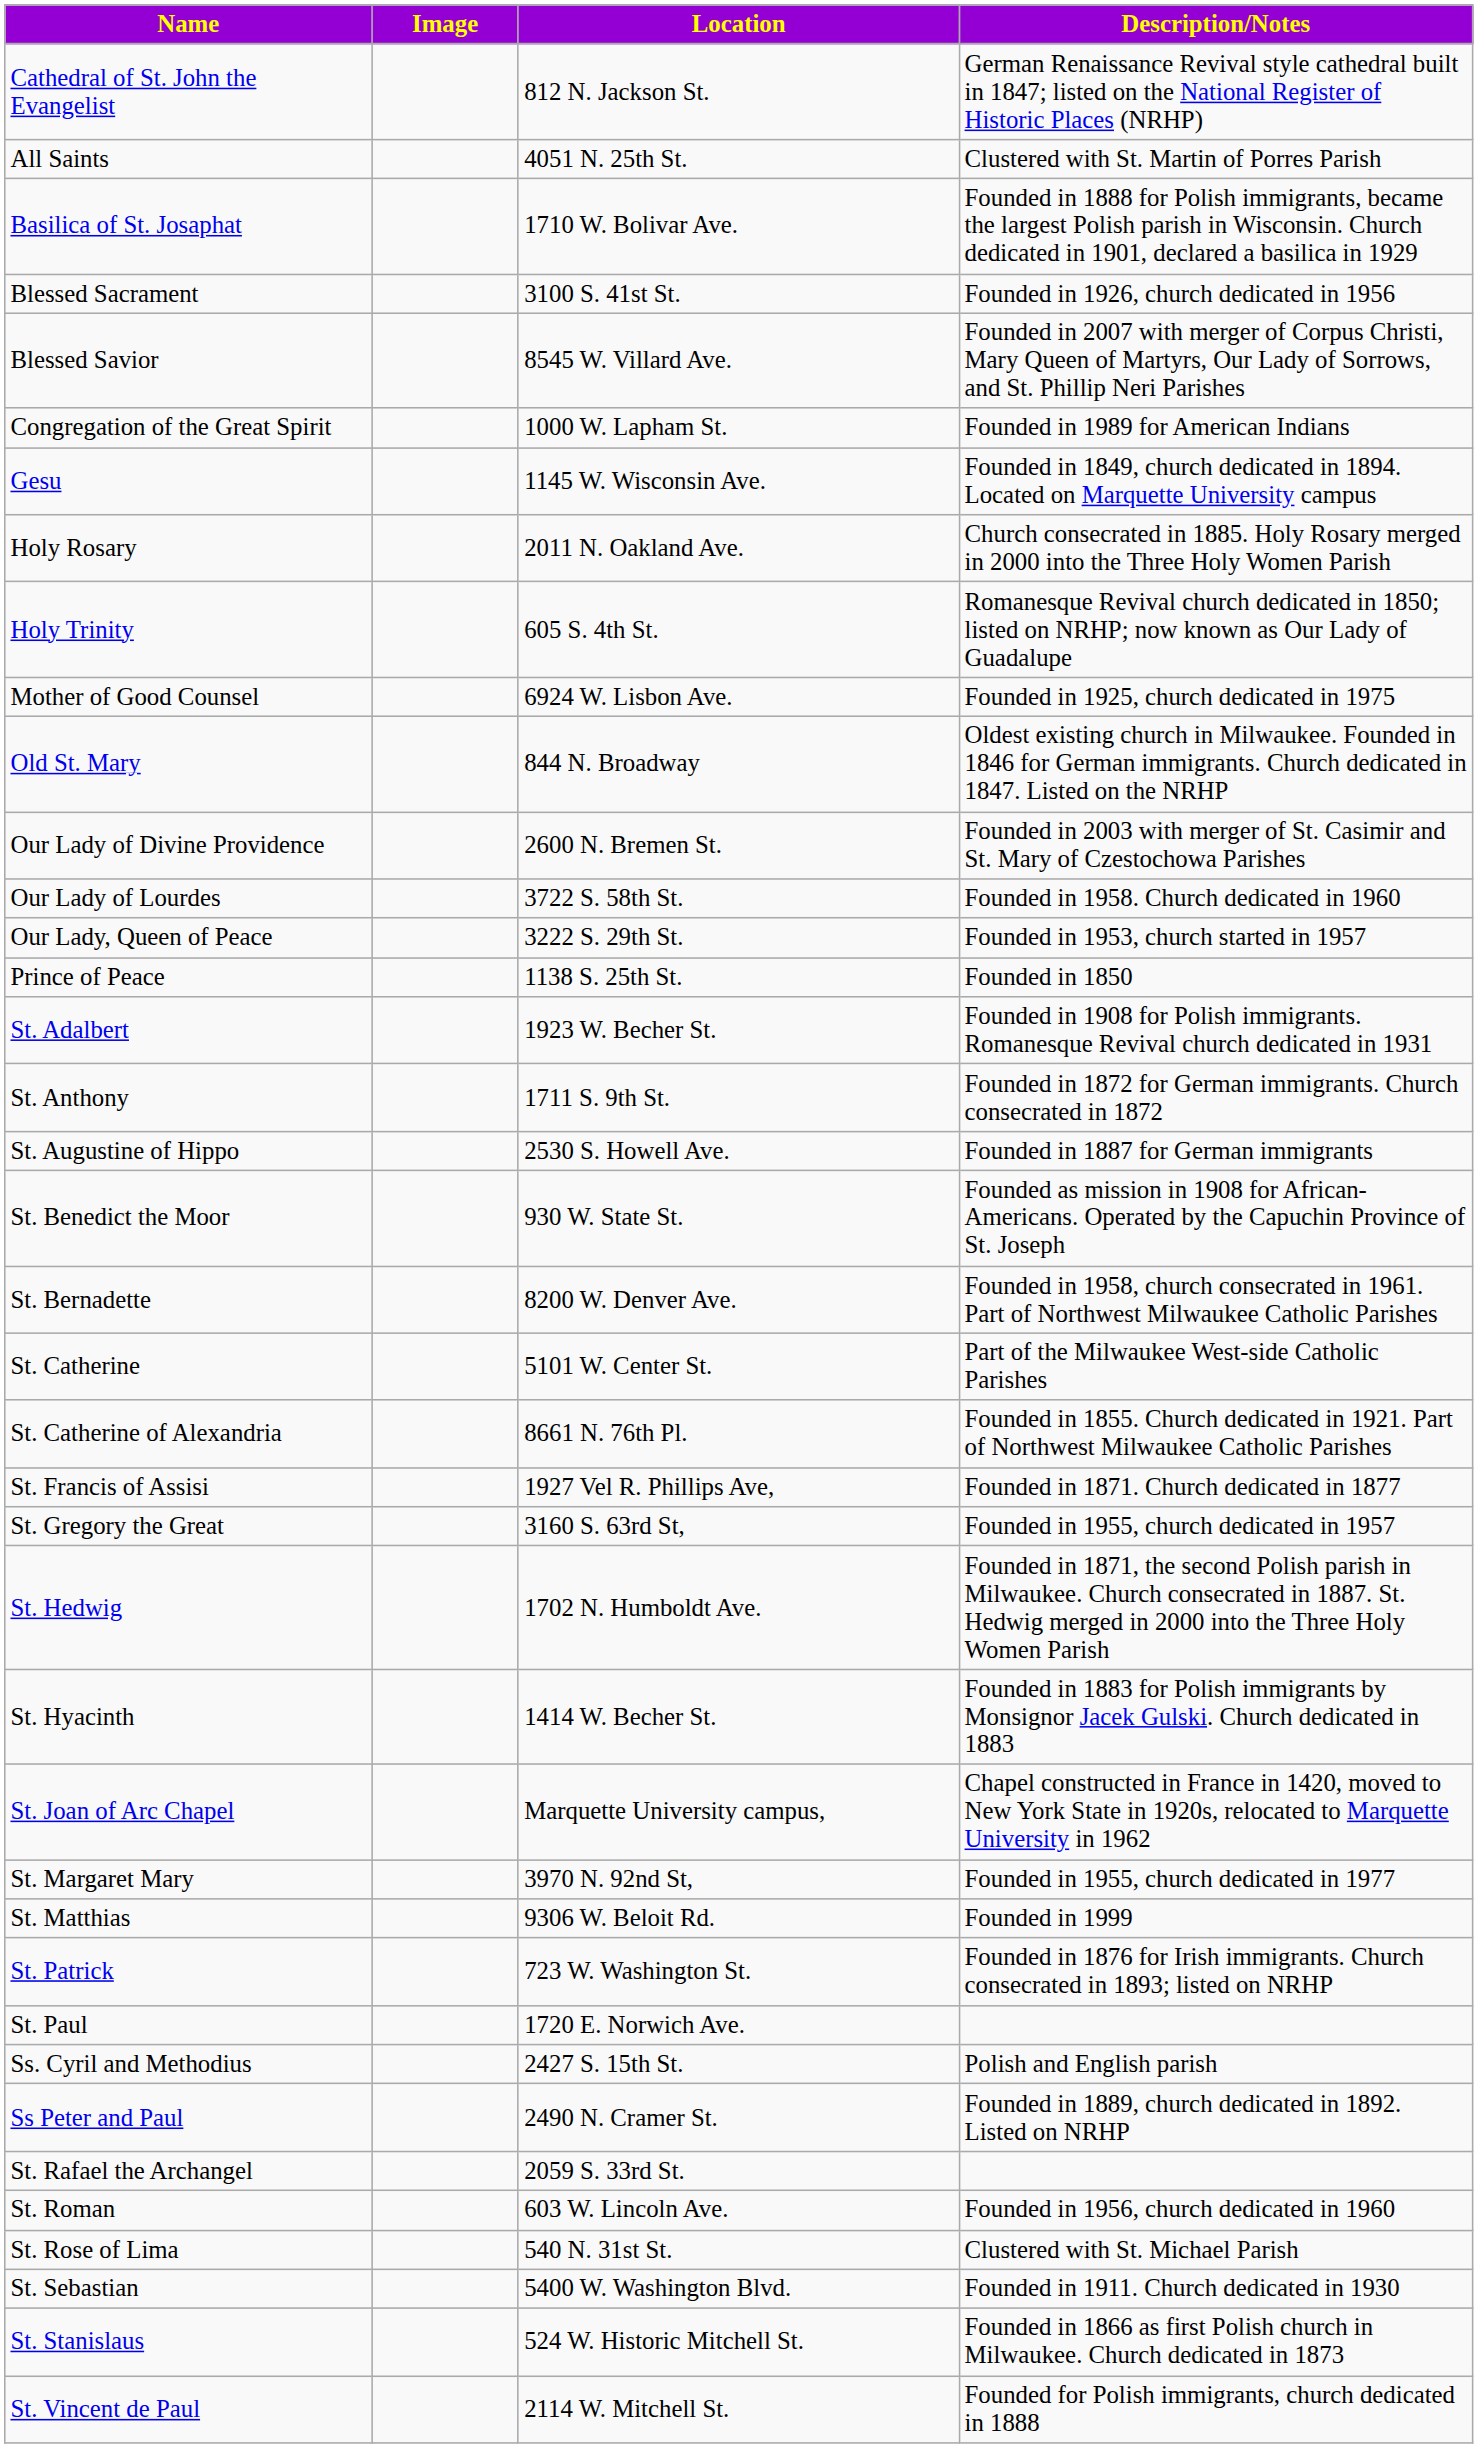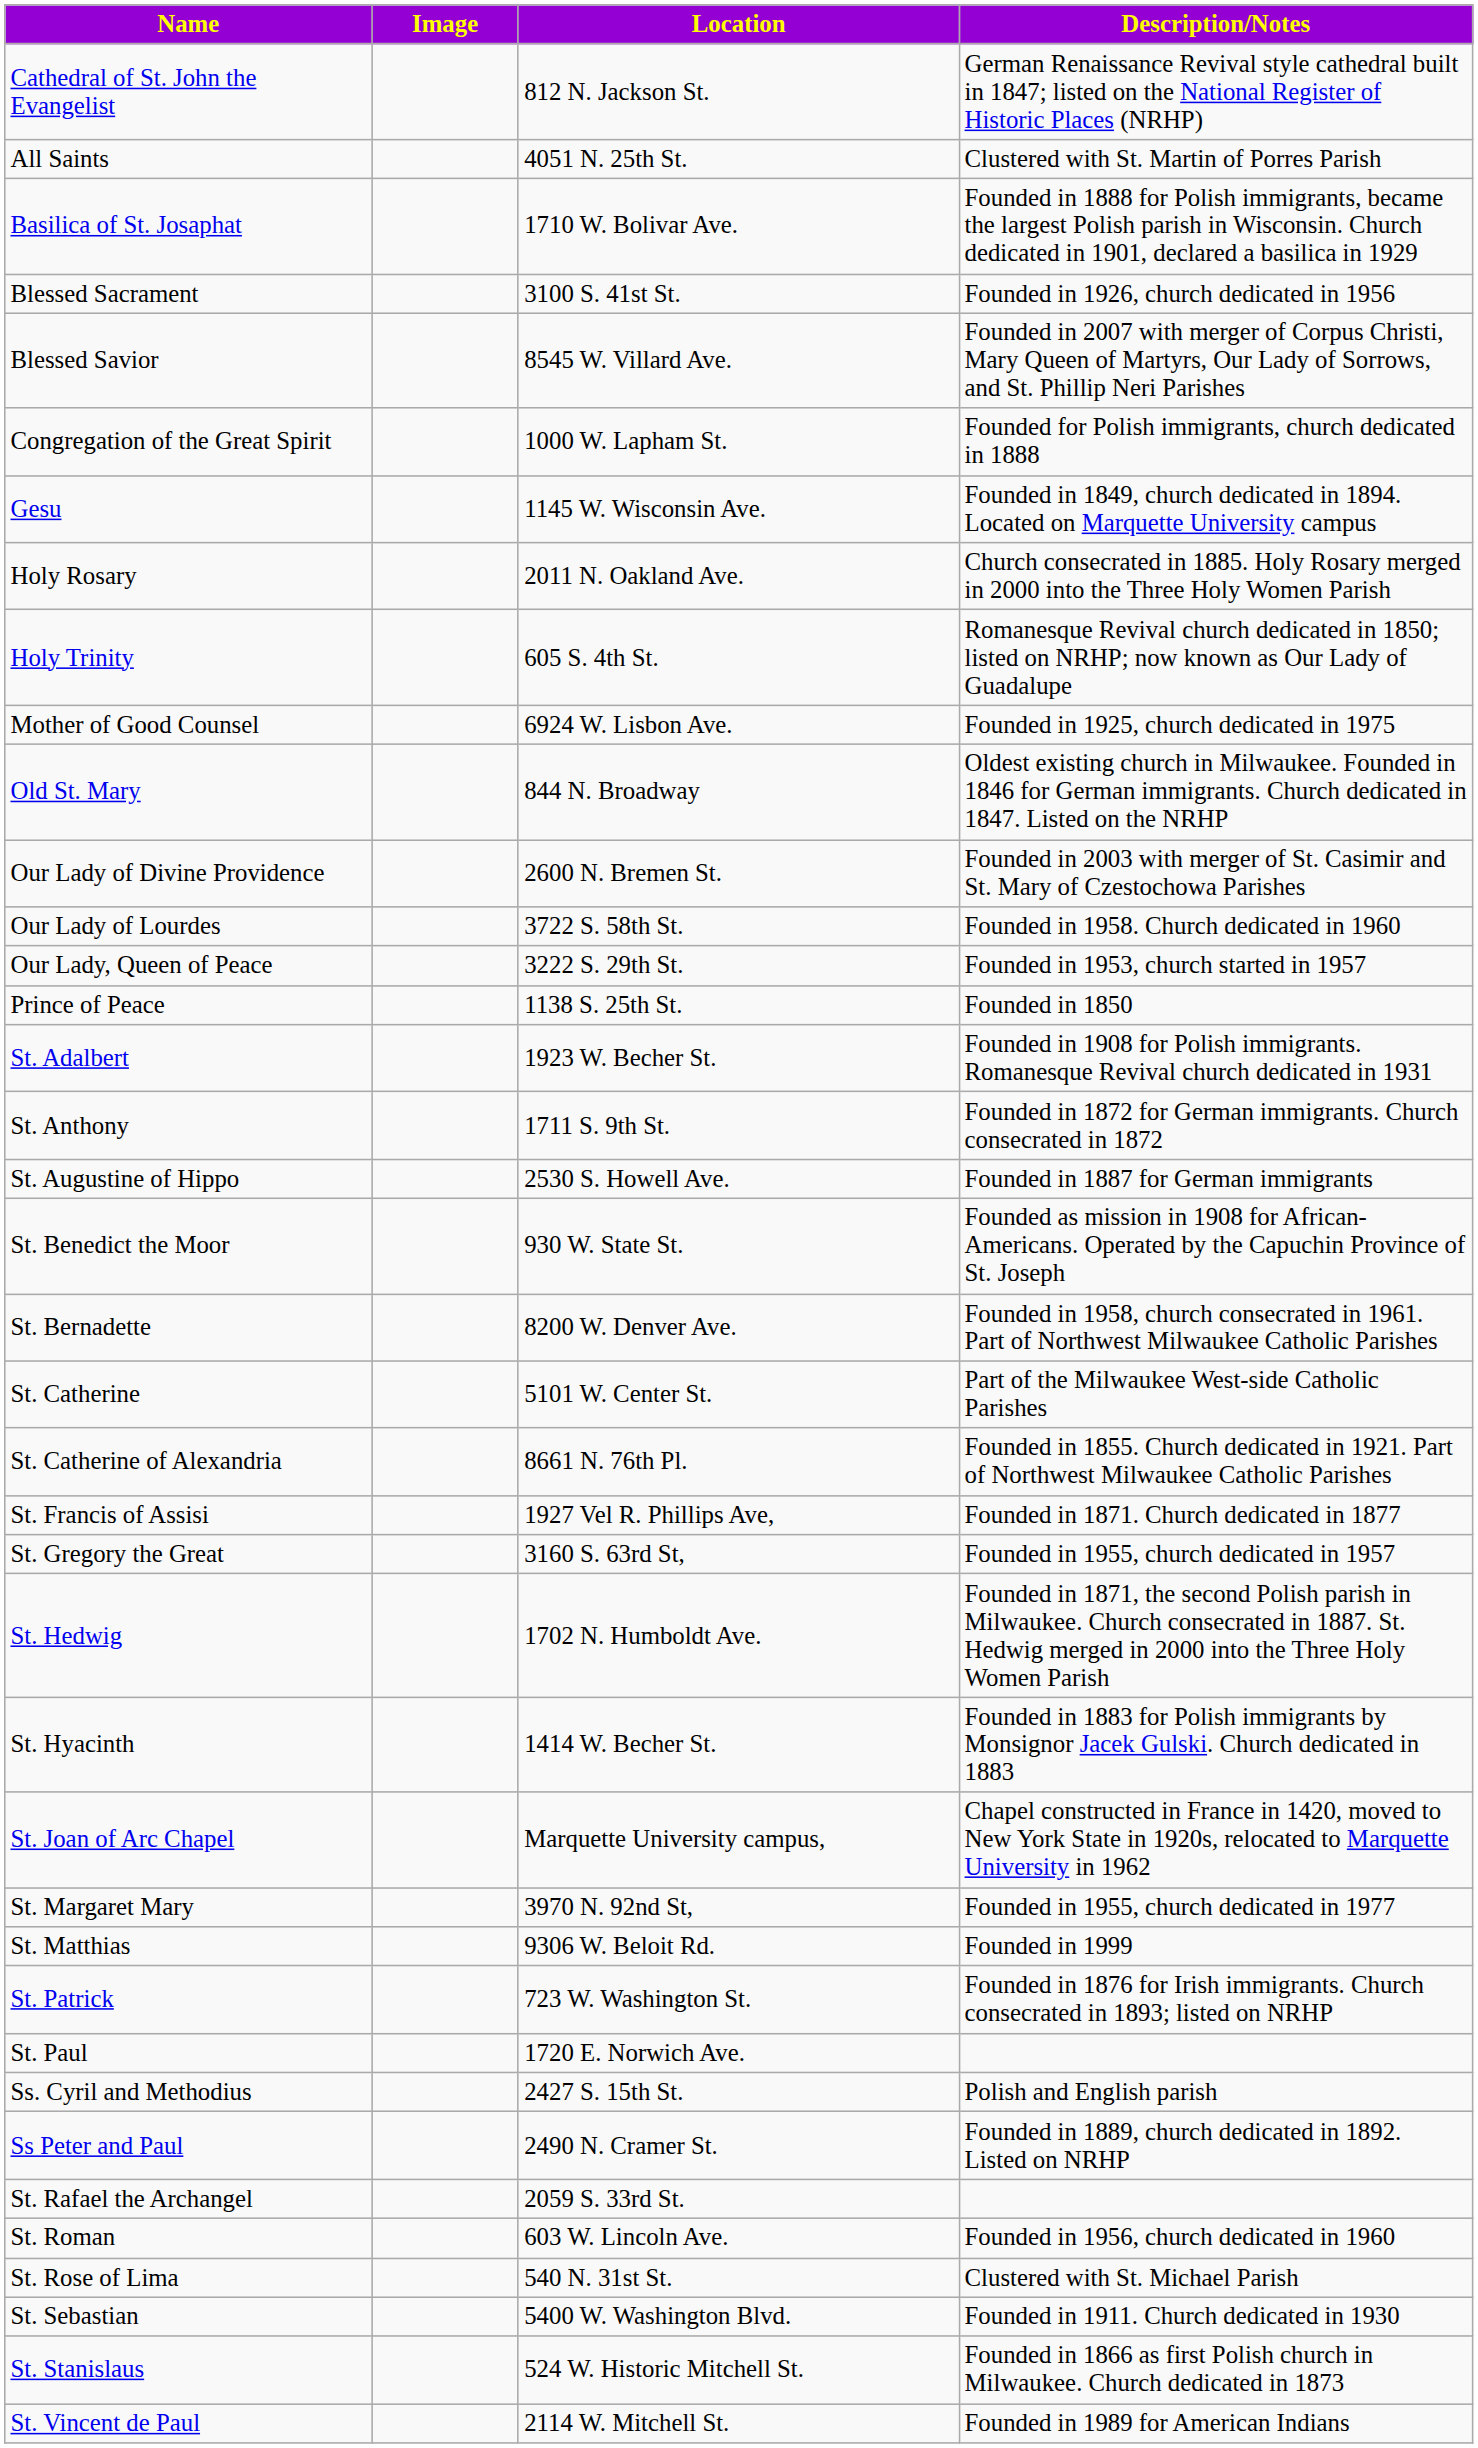Congregation of the Great Spirit | Description/Notes: Founded in 1989 for American Indians -> Founded for Polish immigrants, church dedicated in 1888
St. Vincent de Paul | Description/Notes: Founded for Polish immigrants, church dedicated in 1888 -> Founded in 1989 for American Indians
